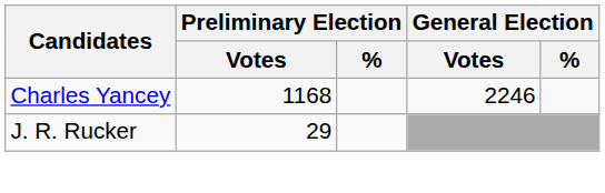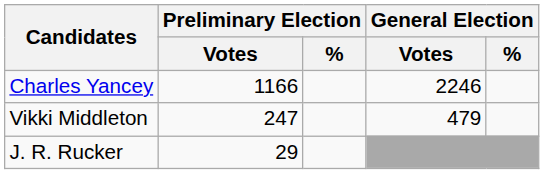Charles Yancey | Preliminary Election / Votes: 1168 -> 1166
+ row: Vikki Middleton | 247 | 479
